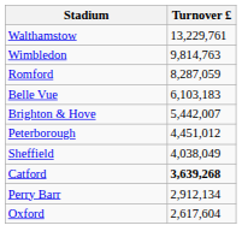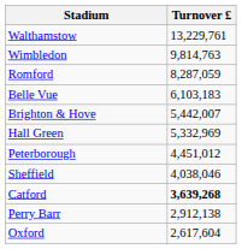+ row: Hall Green | 5,332,969
Sheffield | Turnover £: 4,038,049 -> 4,038,046
Perry Barr | Turnover £: 2,912,134 -> 2,912,138
